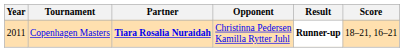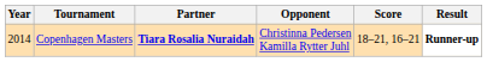columns swapped: Score <-> Result
Copenhagen Masters | Year: 2011 -> 2014
